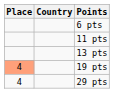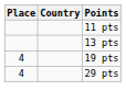- row: 6 pts
19 pts | Place: lightsalmon background -> no background
